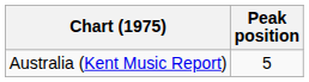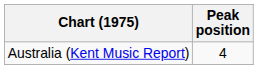Australia (Kent Music Report) | Peak position: 5 -> 4
